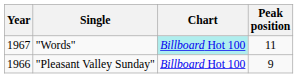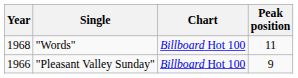"Words" | Year: 1967 -> 1968
"Words" | Chart: paleturquoise background -> no background
